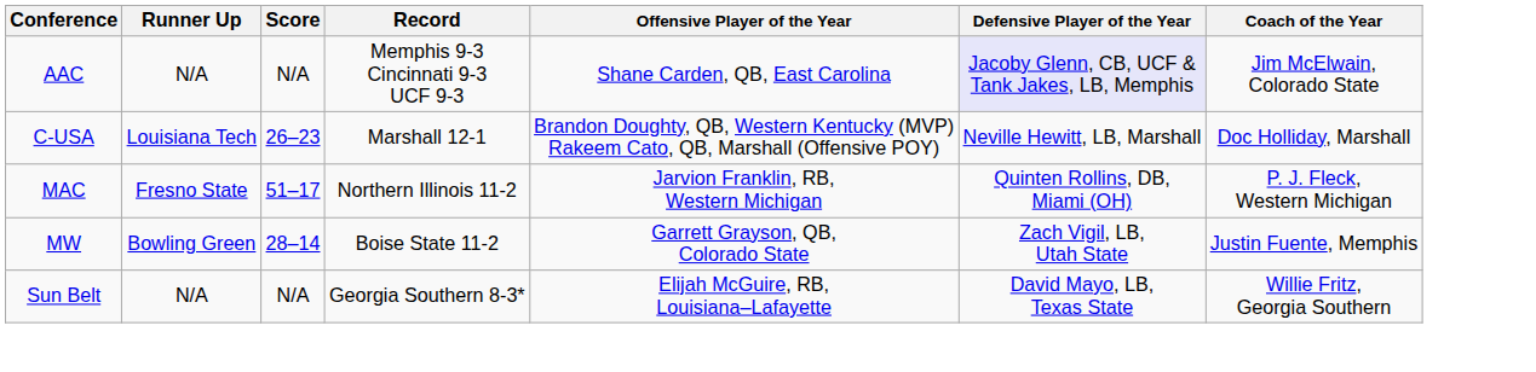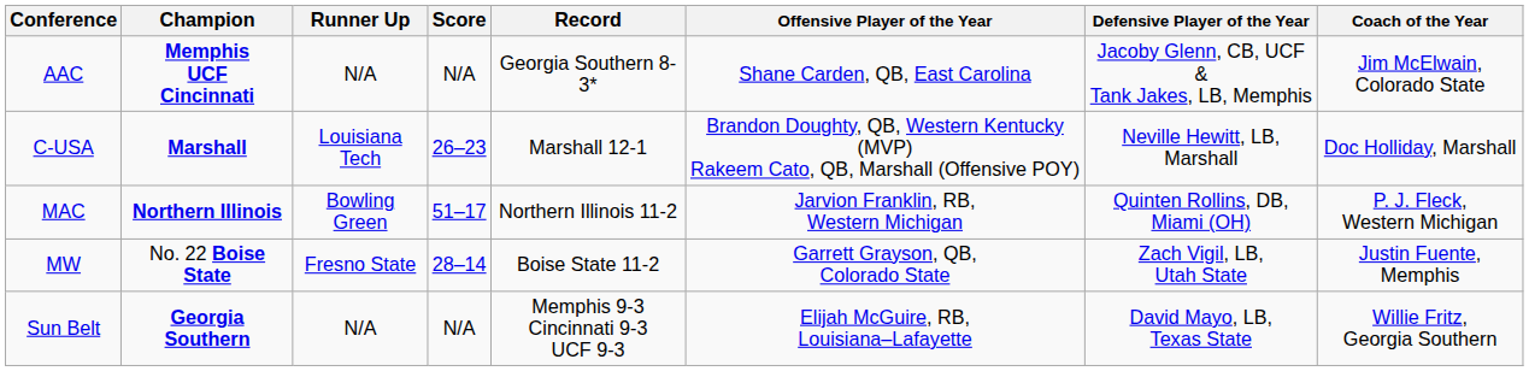+ column: Champion | Memphis UCF Cincinnati | Marshall | Northern Illinois | No. 22 Boise State | Georgia Southern
AAC | Record: Memphis 9-3 Cincinnati 9-3 UCF 9-3 -> Georgia Southern 8-3*
AAC | Defensive Player of the Year: lavender background -> no background
MAC | Runner Up: Fresno State -> Bowling Green
MW | Runner Up: Bowling Green -> Fresno State
Sun Belt | Record: Georgia Southern 8-3* -> Memphis 9-3 Cincinnati 9-3 UCF 9-3
